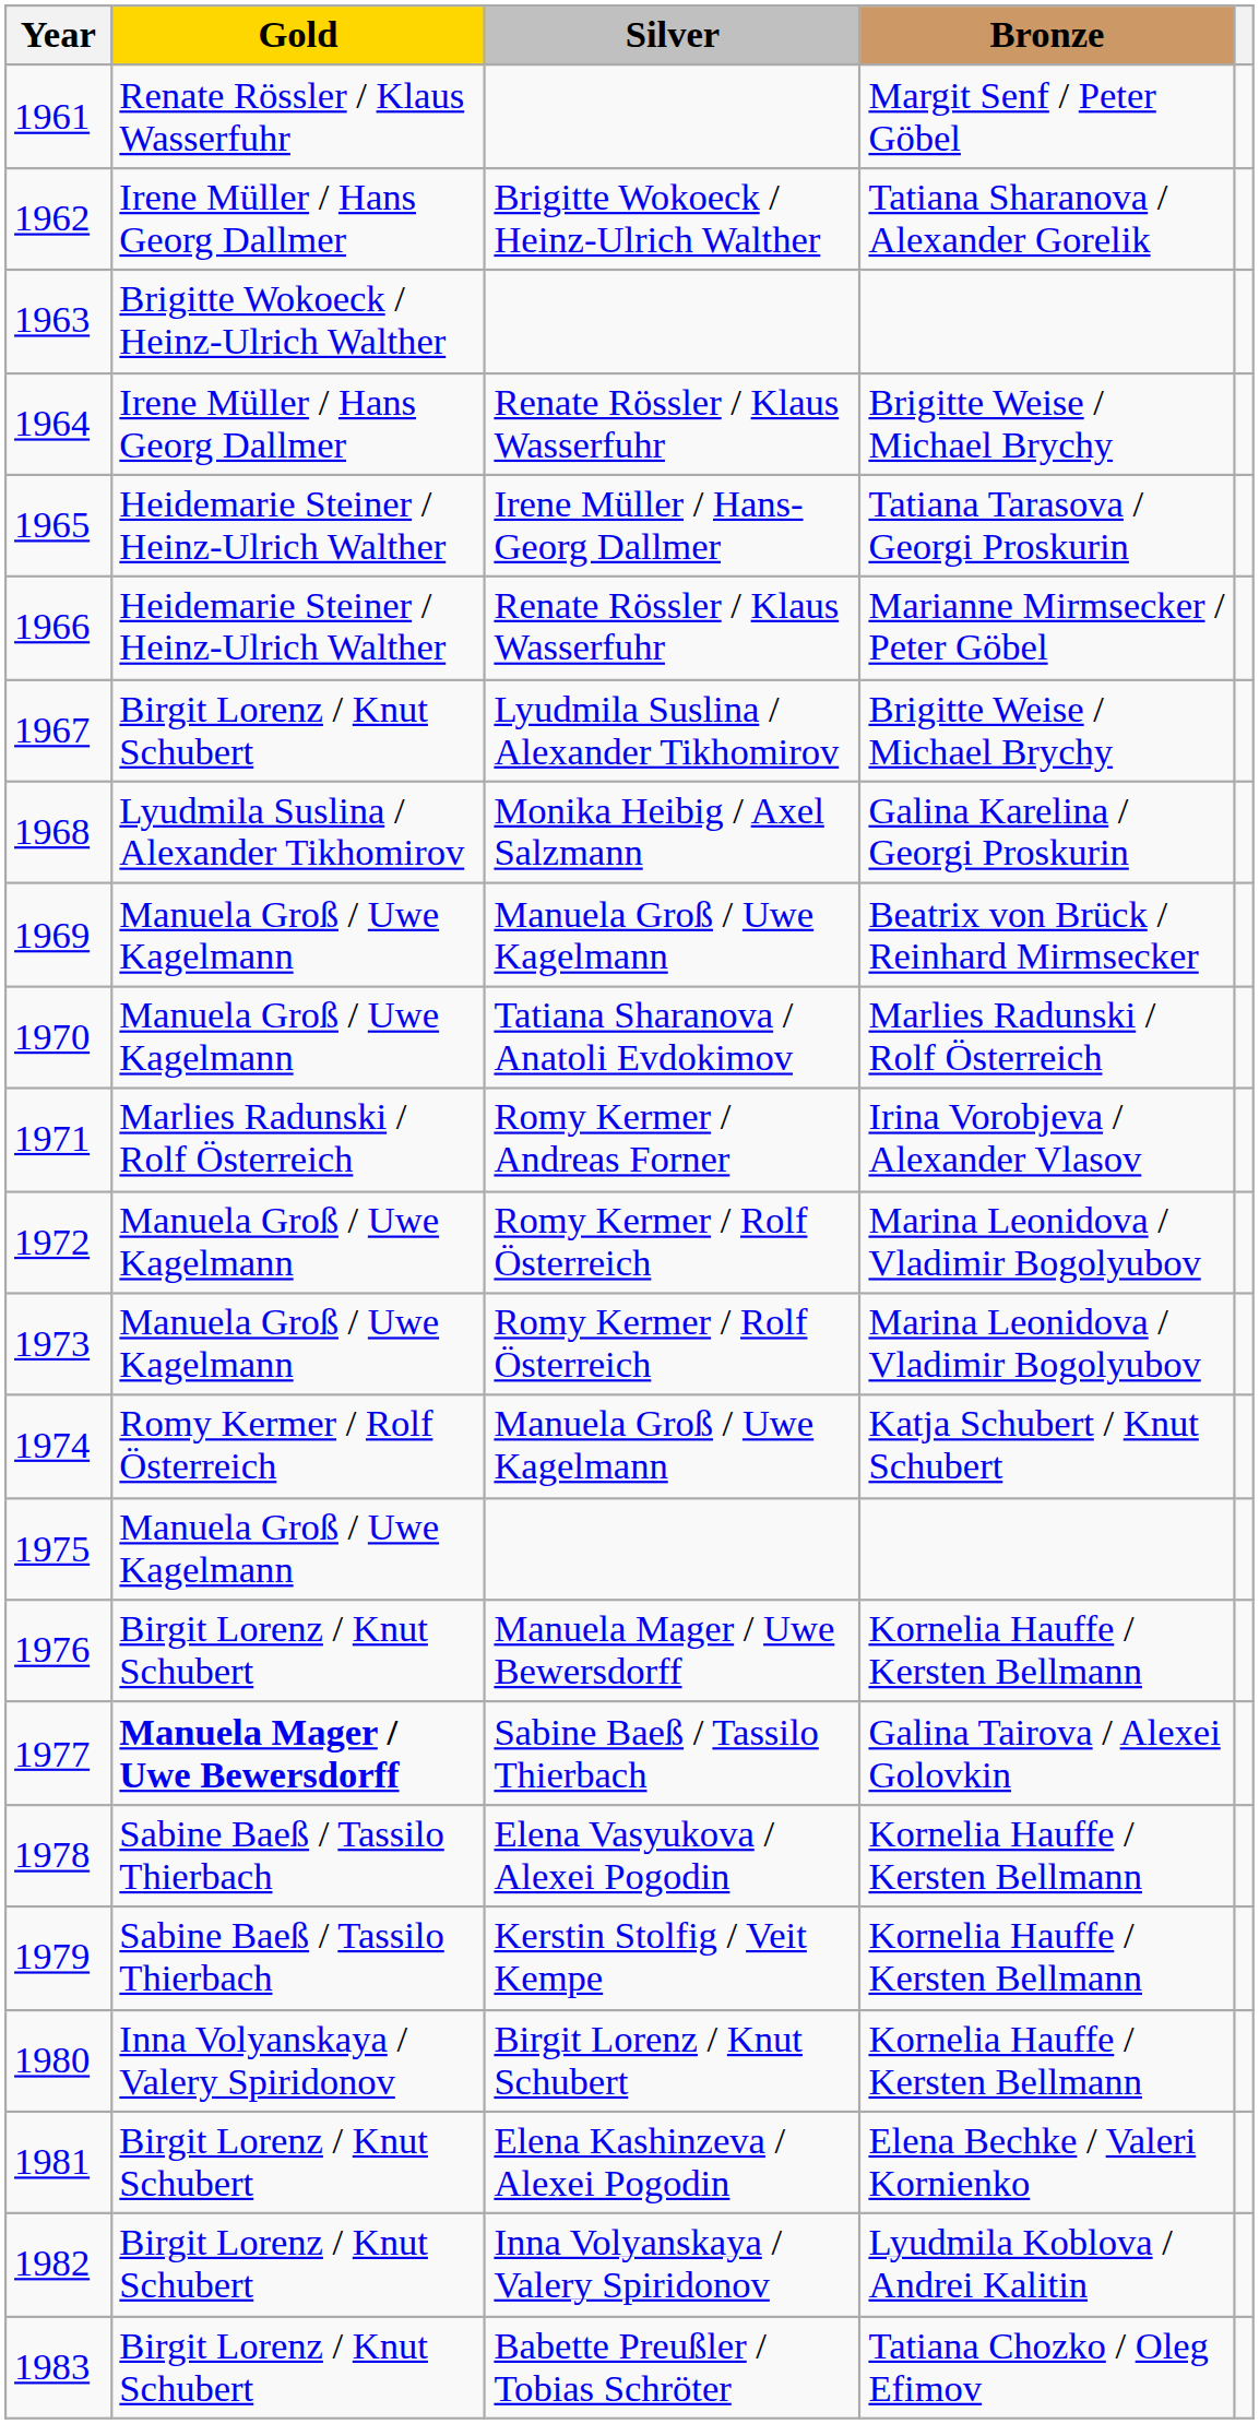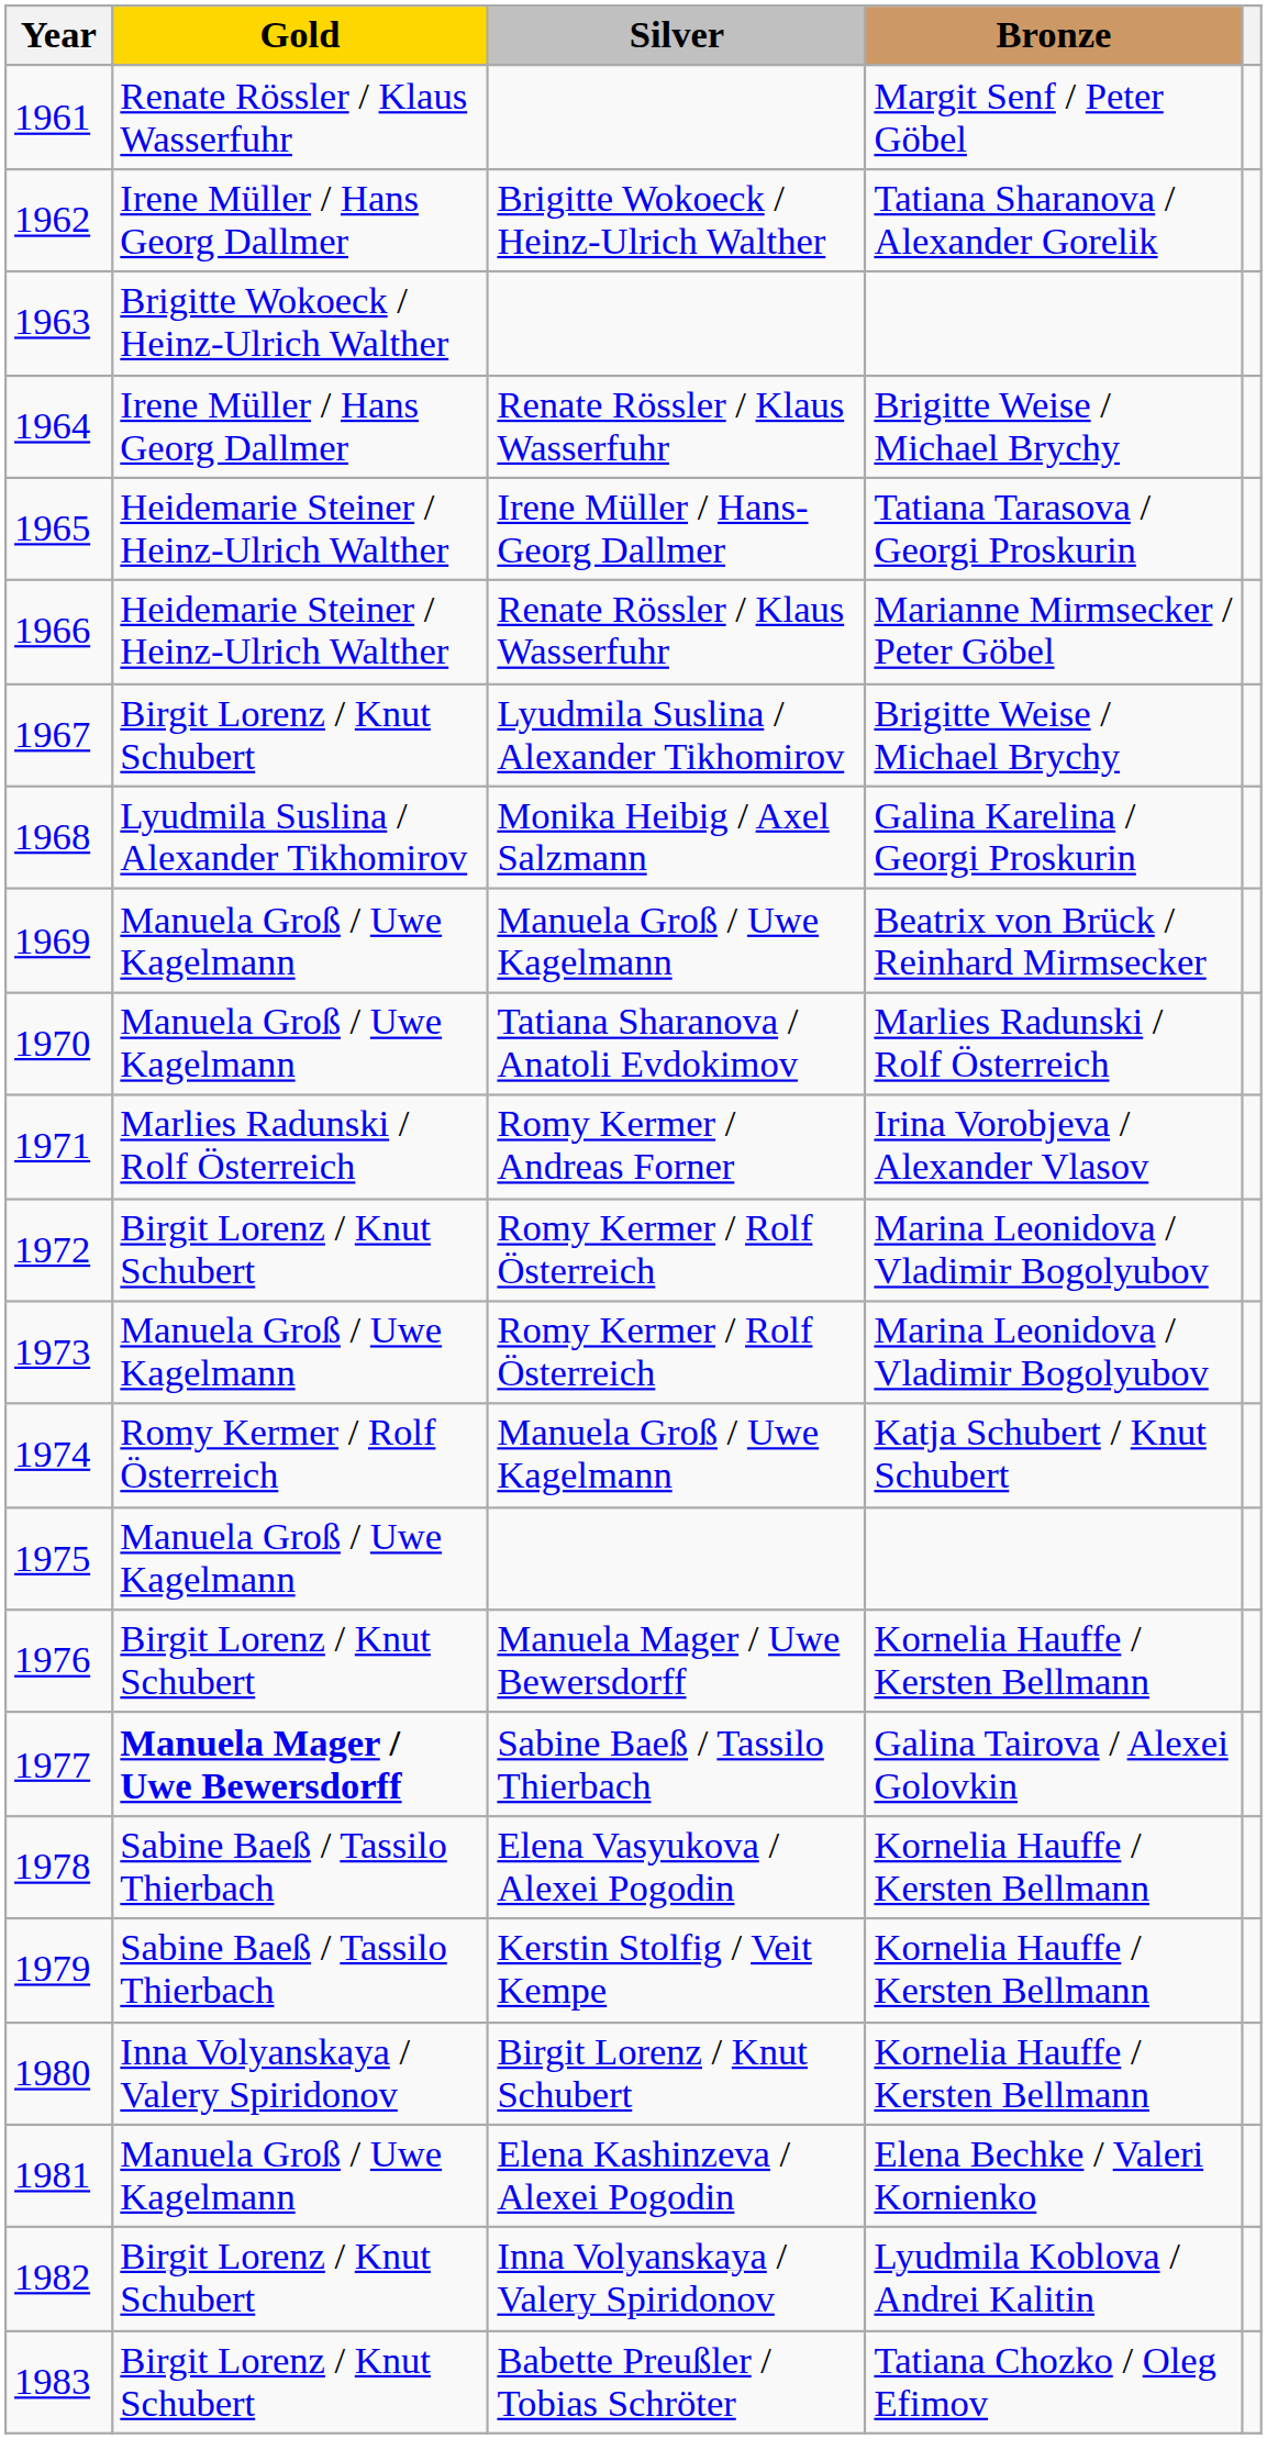1972 | Gold: Manuela Groß / Uwe Kagelmann -> Birgit Lorenz / Knut Schubert
1981 | Gold: Birgit Lorenz / Knut Schubert -> Manuela Groß / Uwe Kagelmann
